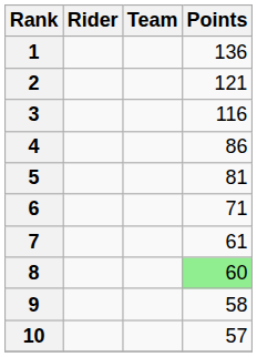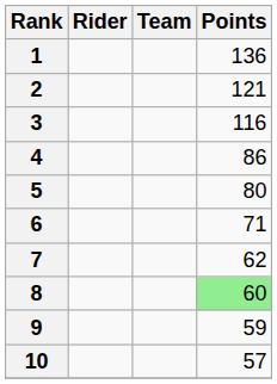5 | Points: 81 -> 80
7 | Points: 61 -> 62
9 | Points: 58 -> 59
